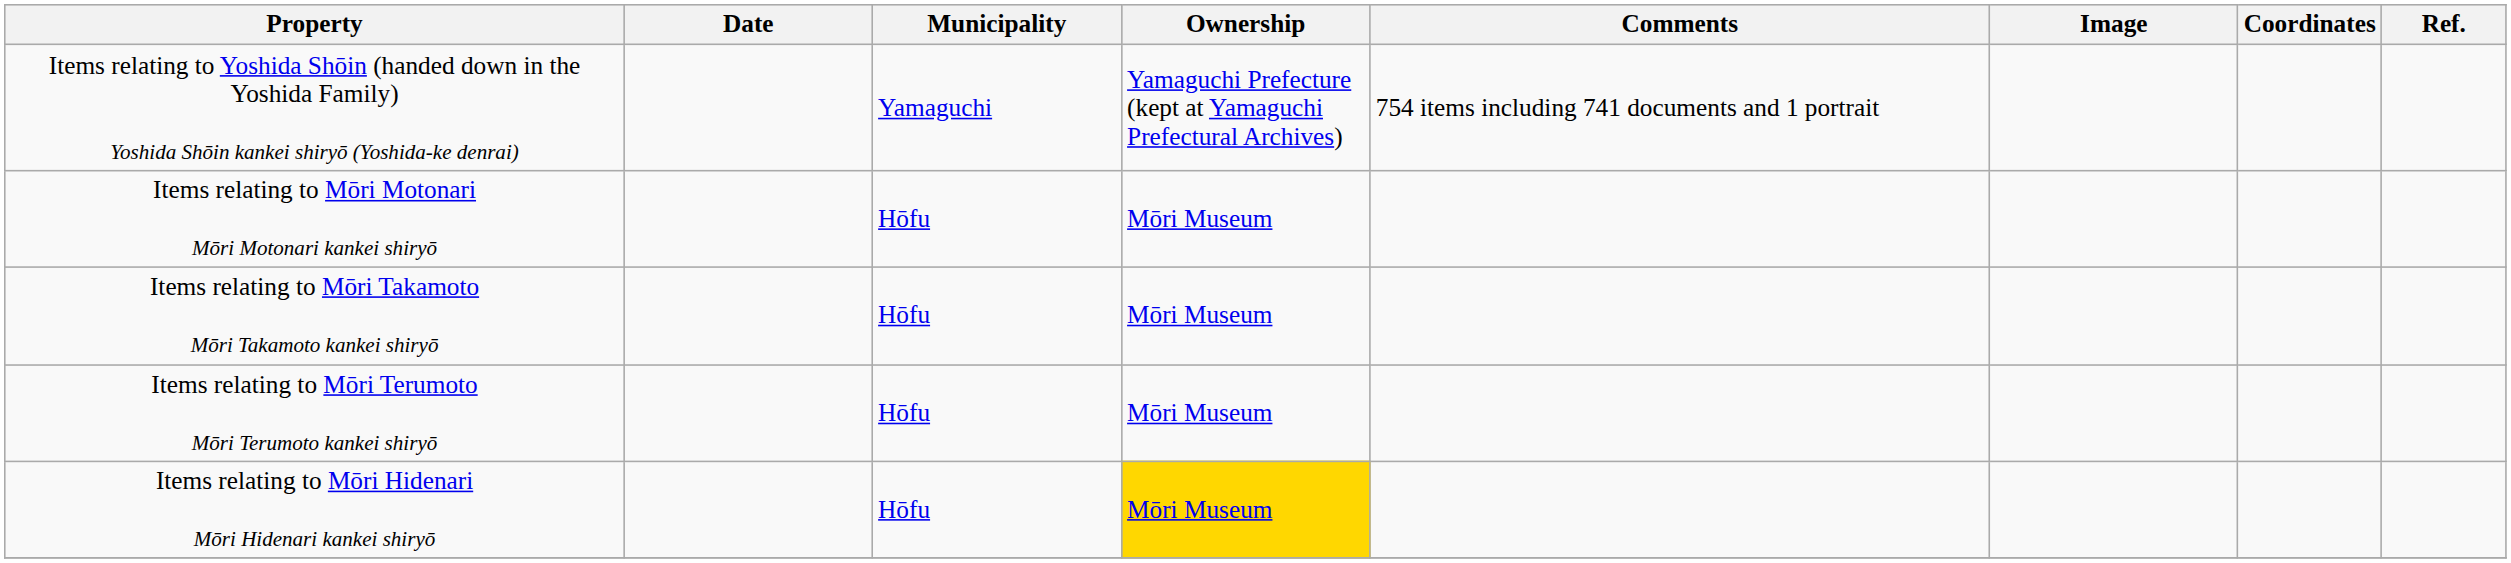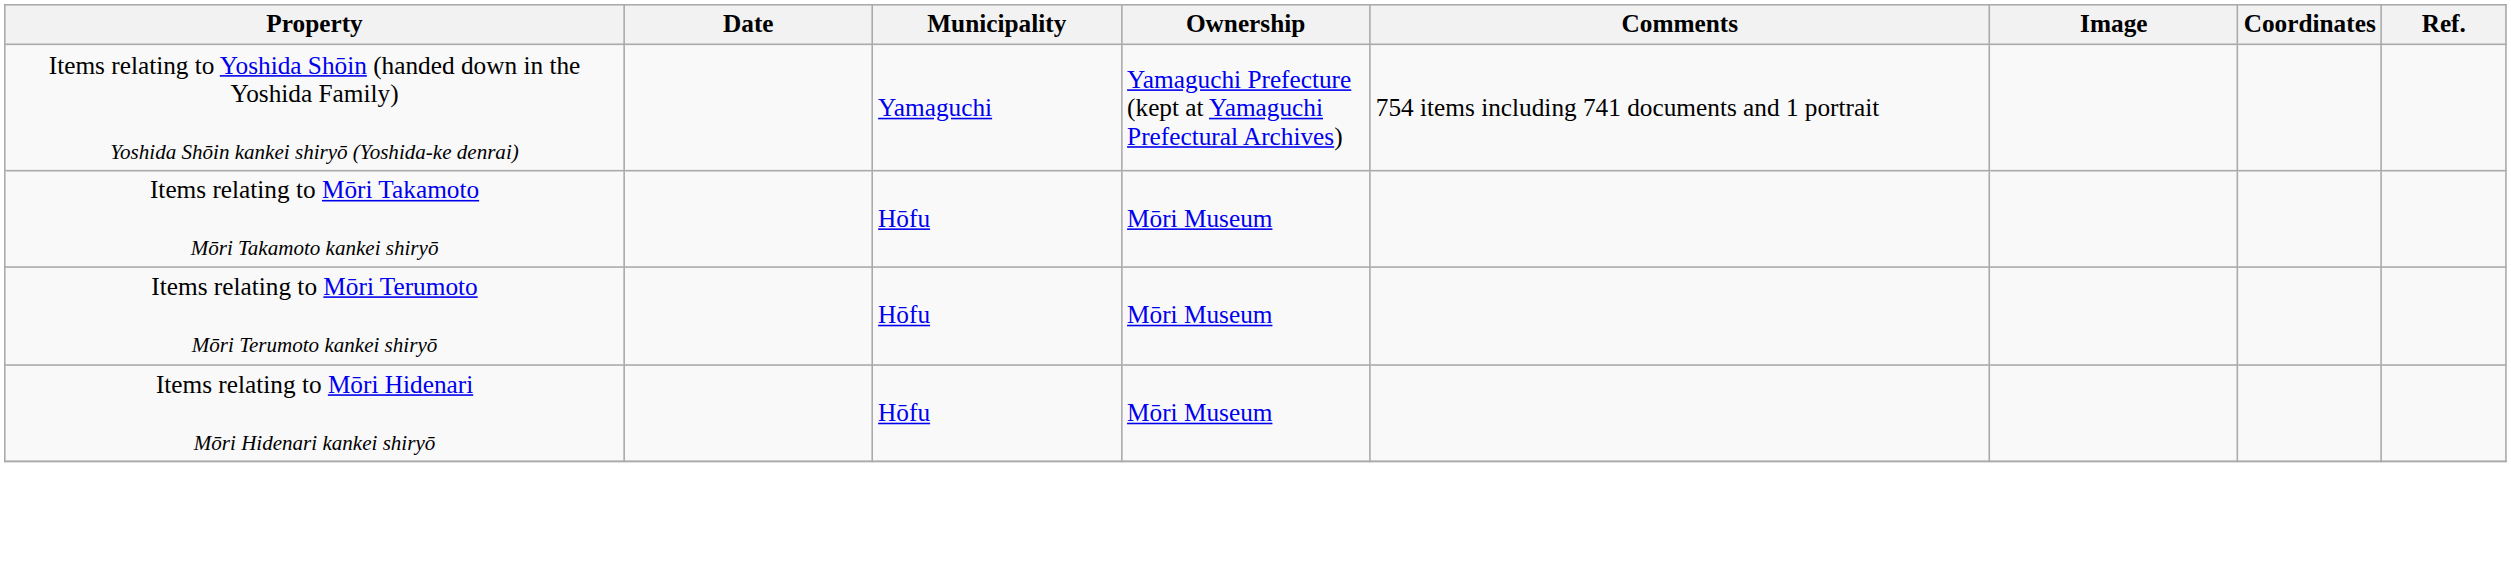- row: Items relating to Mōri Motonari Mōri Motonari kankei shiryō | Hōfu | Mōri Museum
Items relating to Mōri Hidenari Mōri Hidenari kankei shiryō | Ownership: gold background -> no background
